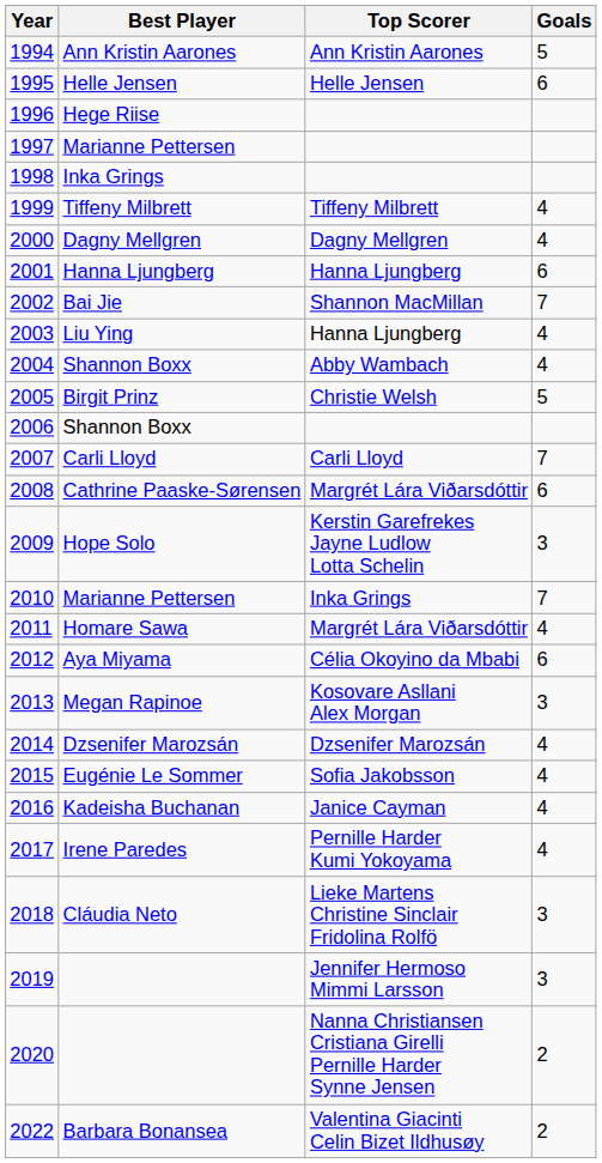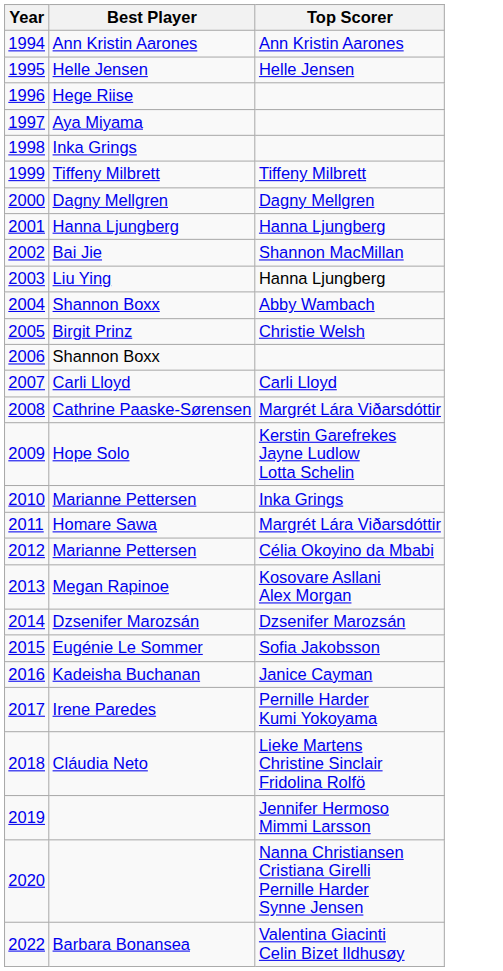- column: Goals | 5 | 6 | 4 | 4 | 6 | 7 | 4 | 4 | 5 | 7 | 6 | 3 | 7 | 4 | 6 | 3 | 4 | 4 | 4 | 4 | 3 | 3 | 2 | 2
1997 | Best Player: Marianne Pettersen -> Aya Miyama
2012 | Best Player: Aya Miyama -> Marianne Pettersen
